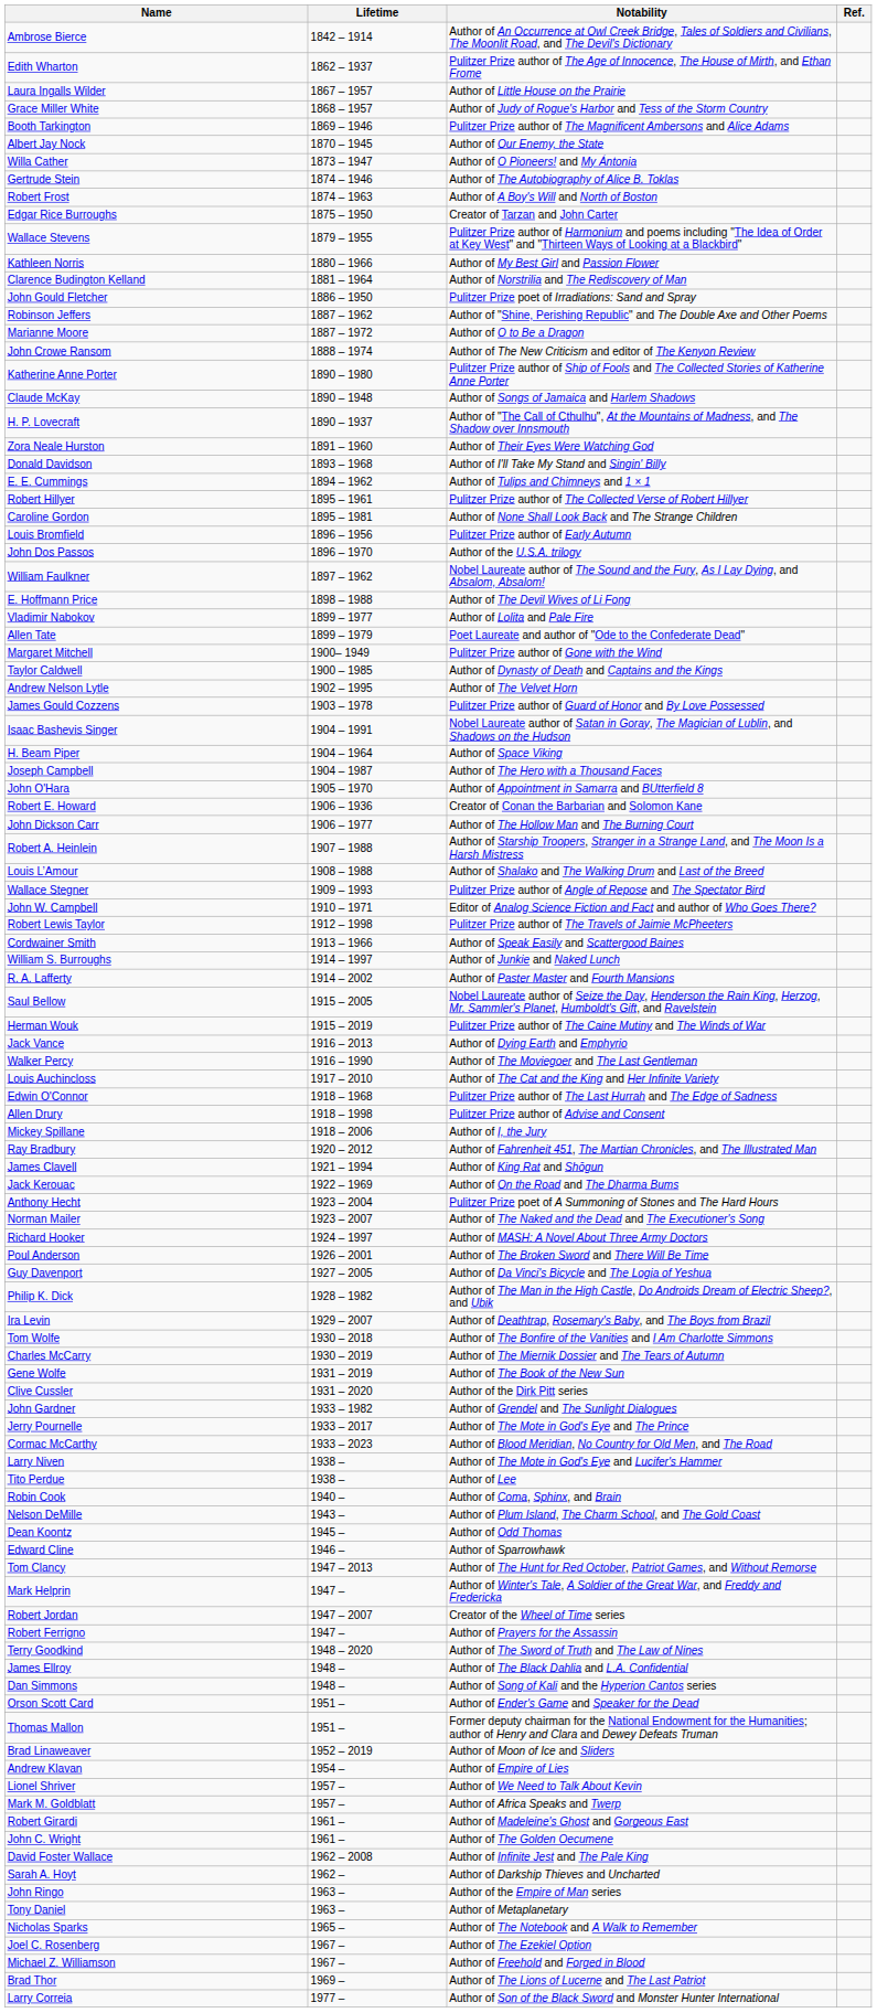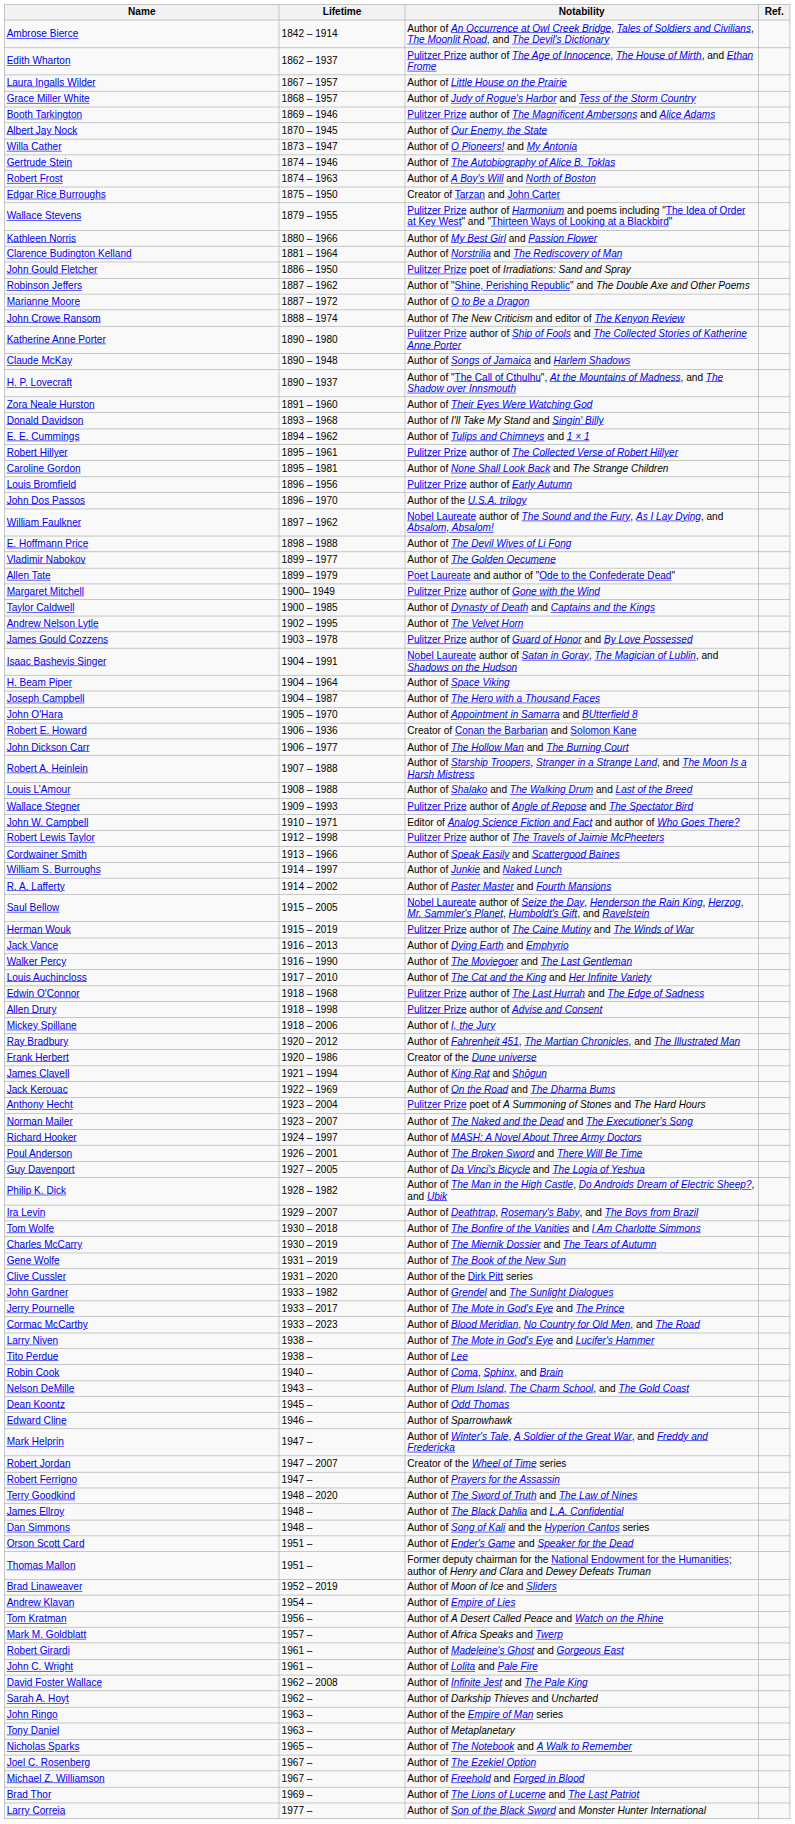Vladimir Nabokov | Notability: Author of Lolita and Pale Fire -> Author of The Golden Oecumene
+ row: Frank Herbert | 1920 – 1986 | Creator of the Dune universe
- row: Tom Clancy | 1947 – 2013 | Author of The Hunt for Red October, Patriot Games, and Without Remorse
+ row: Tom Kratman | 1956 – | Author of A Desert Called Peace and Watch on the Rhine
- row: Lionel Shriver | 1957 – | Author of We Need to Talk About Kevin
John C. Wright | Notability: Author of The Golden Oecumene -> Author of Lolita and Pale Fire
